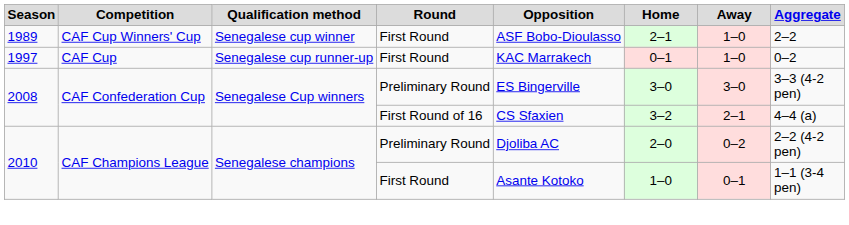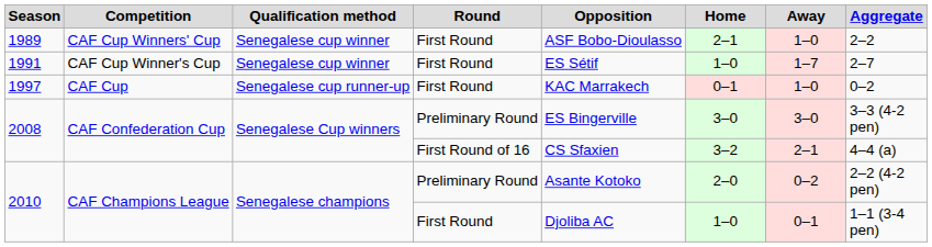+ row: 1991 | CAF Cup Winner's Cup | Senegalese cup winner | First Round | ES Sétif | 1–0 | 1–7 | 2–7
2010 / Preliminary Round | Opposition: Djoliba AC -> Asante Kotoko
2010 / First Round | Opposition: Asante Kotoko -> Djoliba AC
